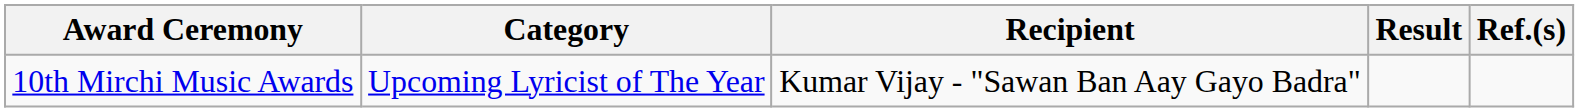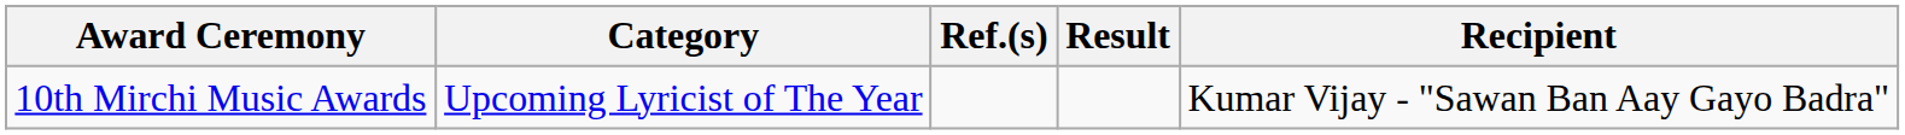columns swapped: Recipient <-> Ref.(s)
